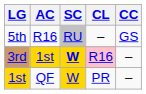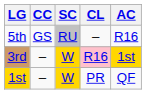columns swapped: AC <-> CC
3rd | SC: bold -> normal
